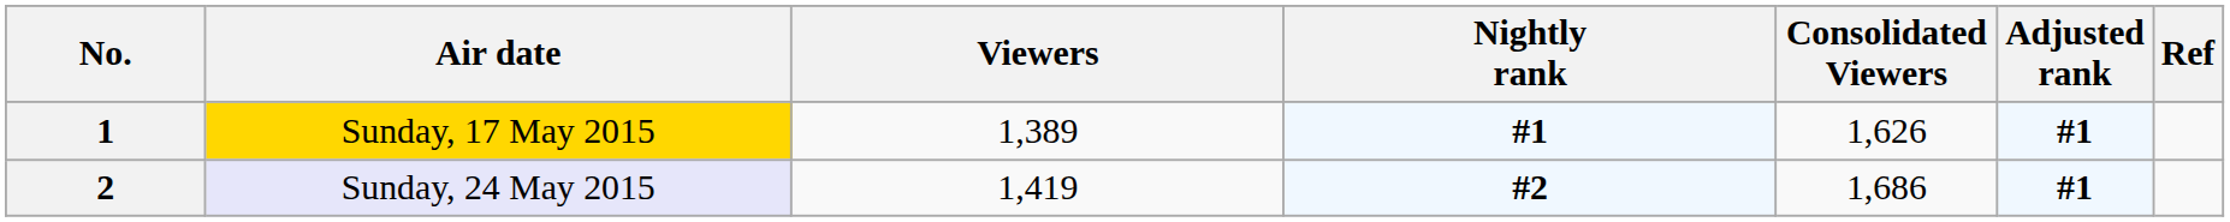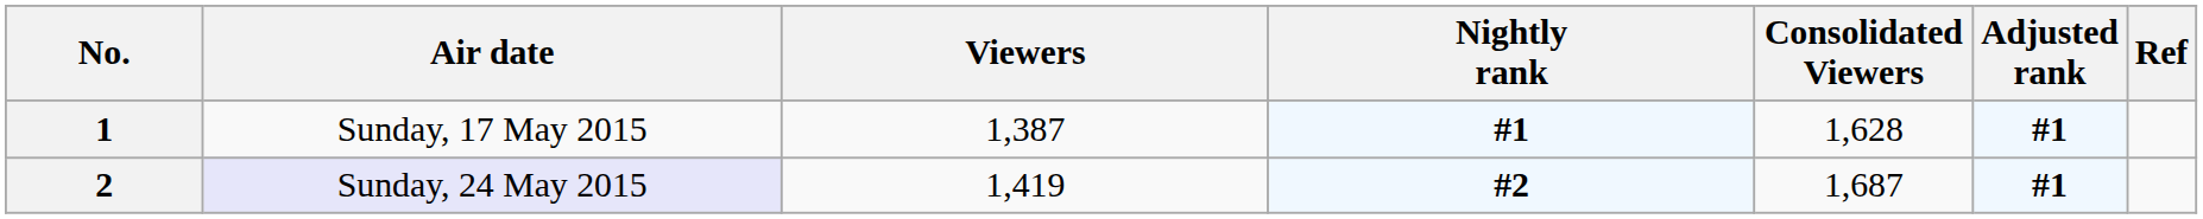1 | Air date: gold background -> no background
1 | Viewers: 1,389 -> 1,387
1 | Consolidated Viewers: 1,626 -> 1,628
2 | Consolidated Viewers: 1,686 -> 1,687
